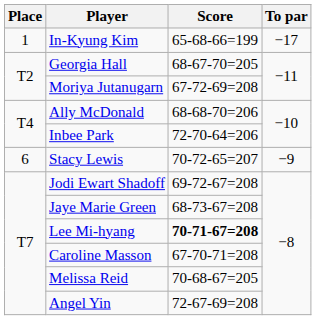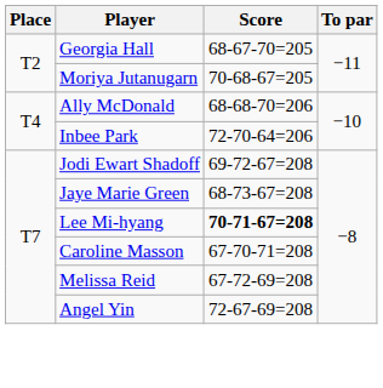- row: 1 | In-Kyung Kim | 65-68-66=199 | −17
Moriya Jutanugarn | Score: 67-72-69=208 -> 70-68-67=205
- row: 6 | Stacy Lewis | 70-72-65=207 | −9
Melissa Reid | Score: 70-68-67=205 -> 67-72-69=208
